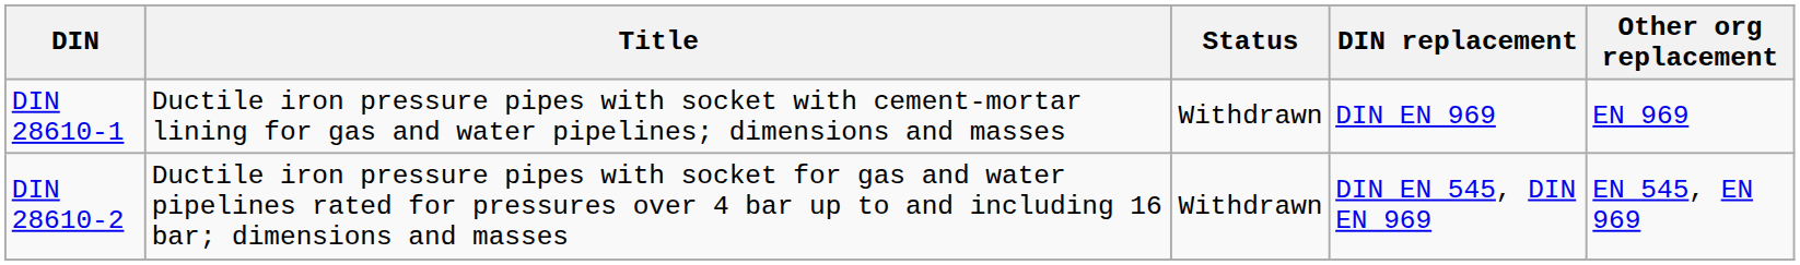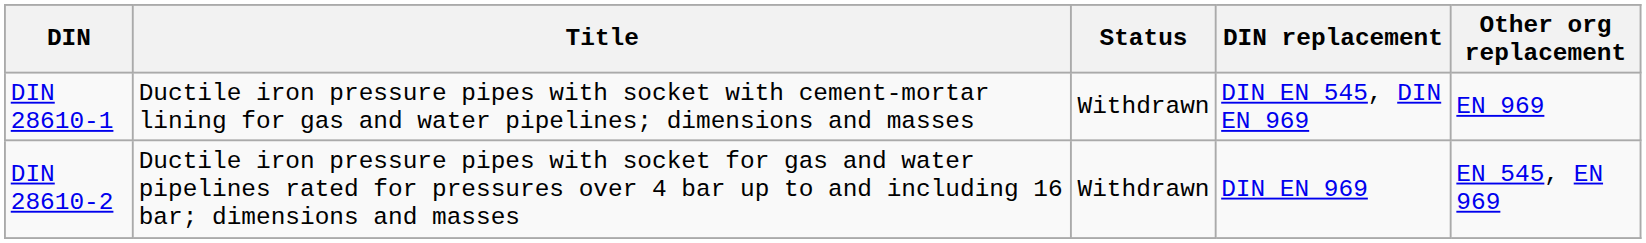DIN 28610-1 | DIN replacement: DIN EN 969 -> DIN EN 545, DIN EN 969
DIN 28610-2 | DIN replacement: DIN EN 545, DIN EN 969 -> DIN EN 969
